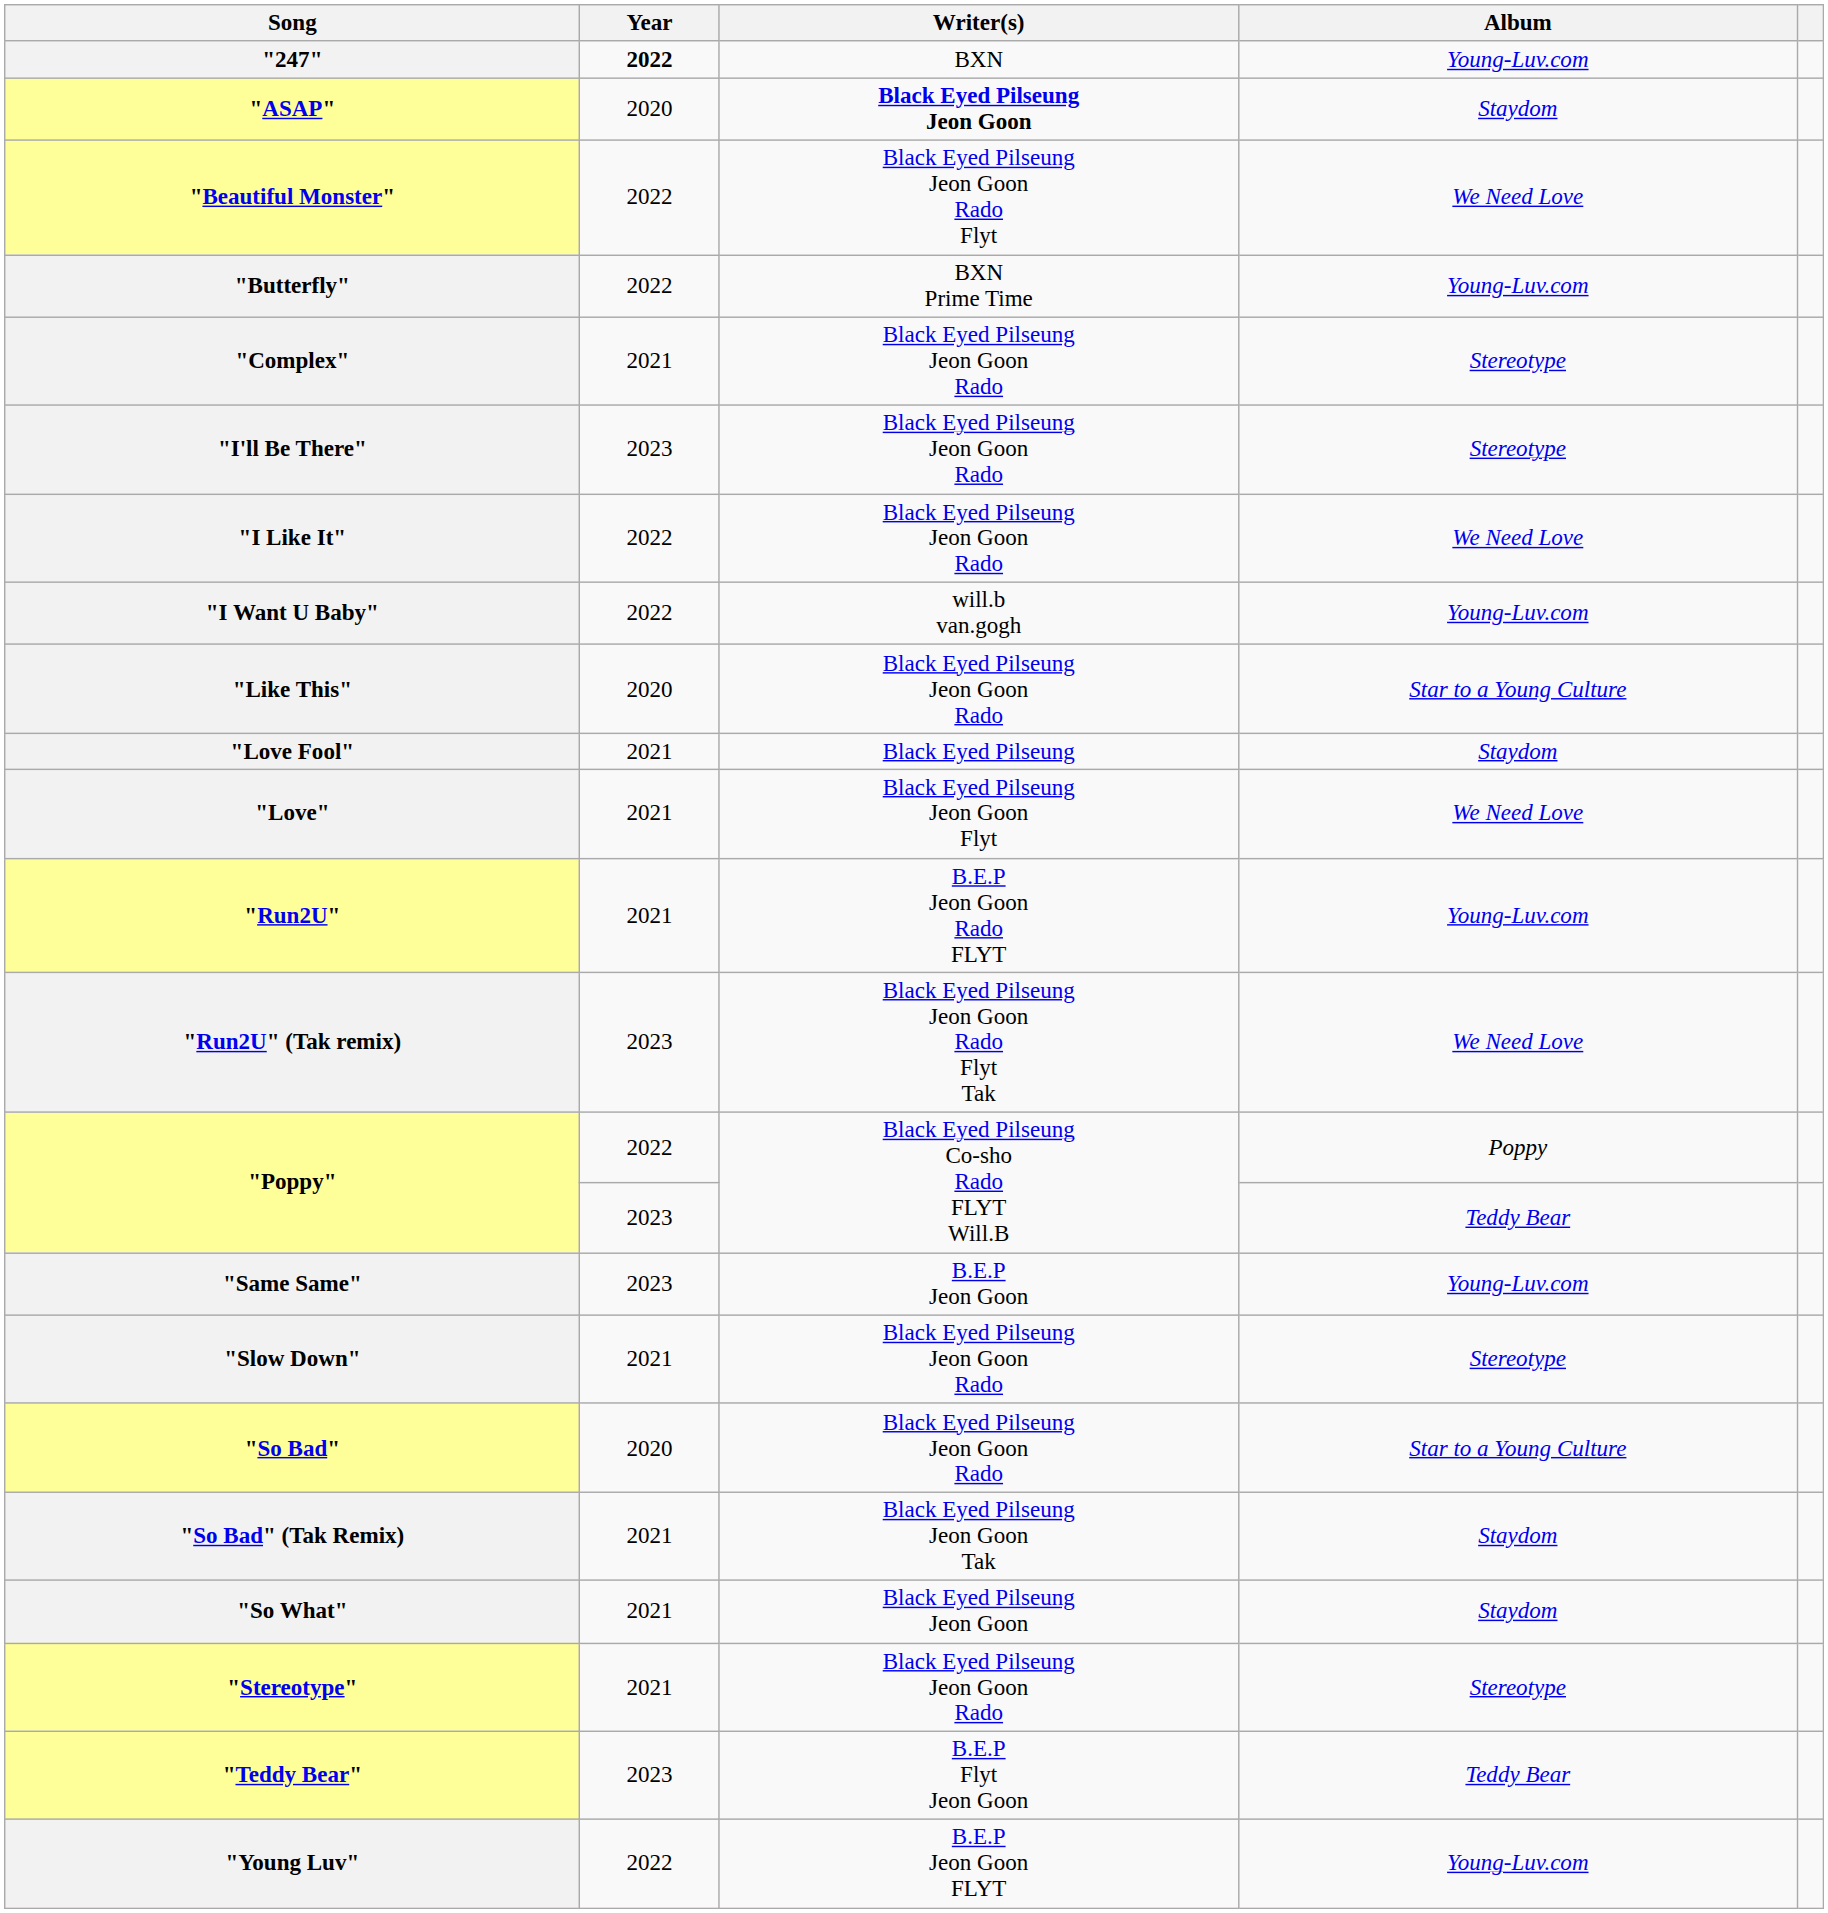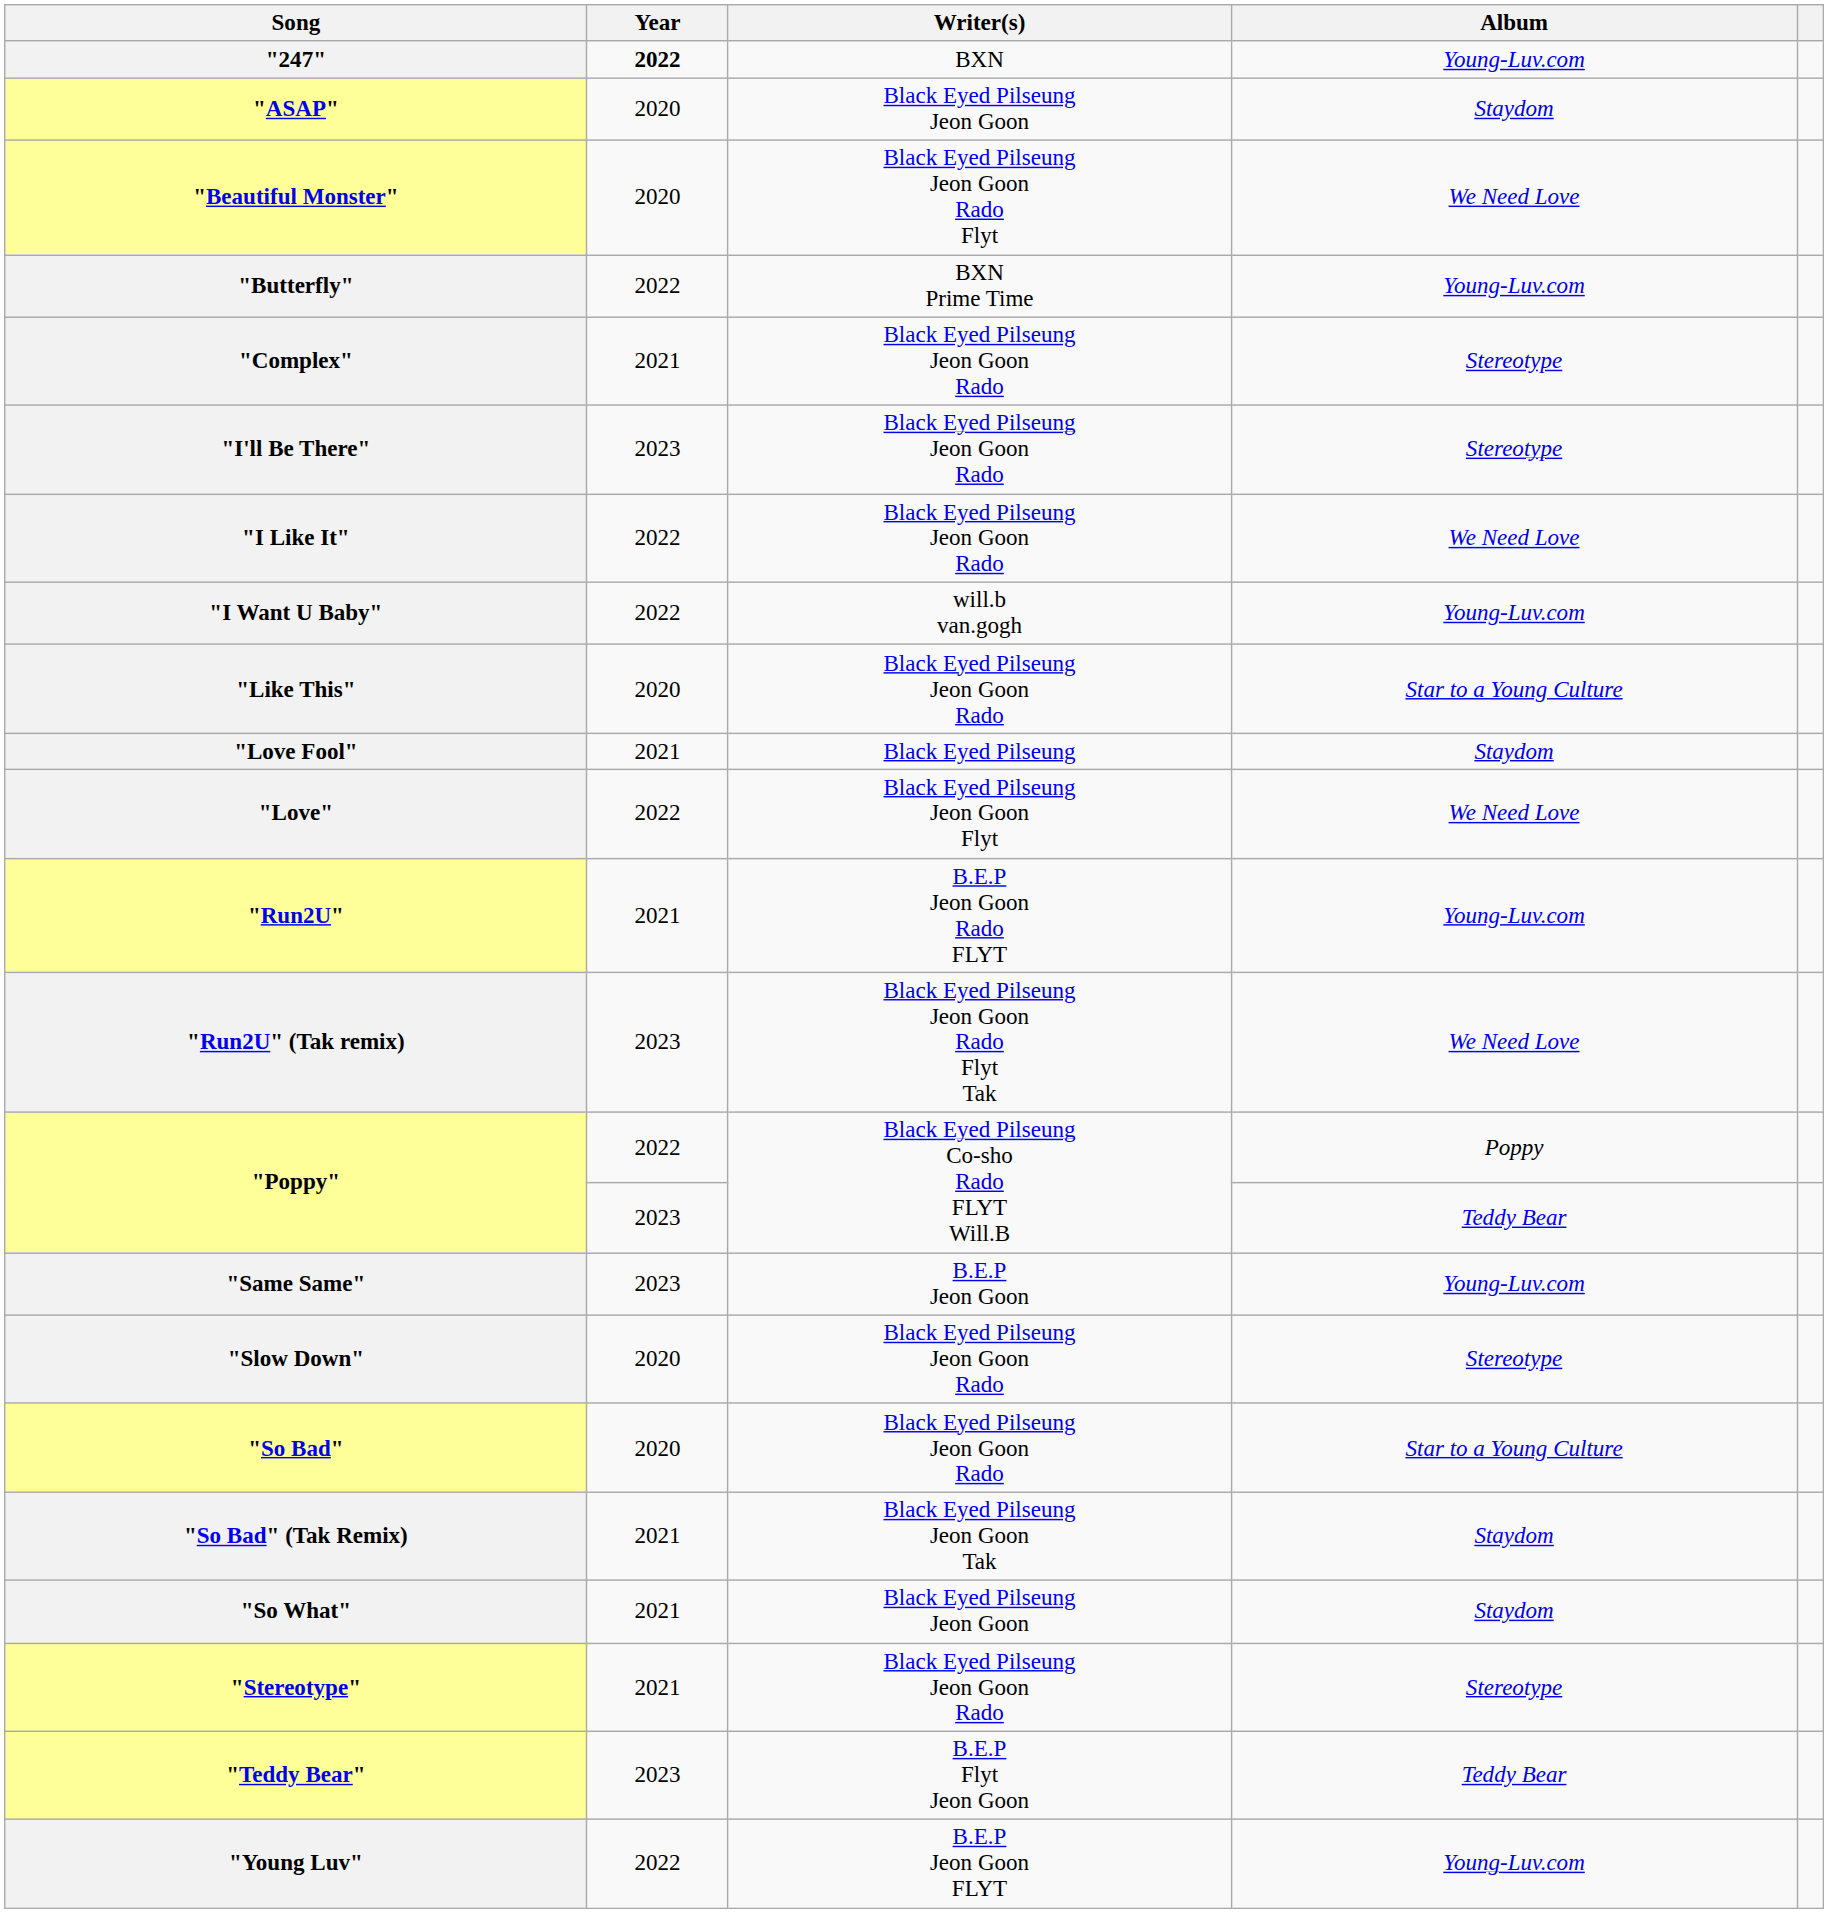"ASAP" | Writer(s): bold -> normal
"Beautiful Monster" | Year: 2022 -> 2020
"Love" | Year: 2021 -> 2022
"Slow Down" | Year: 2021 -> 2020
